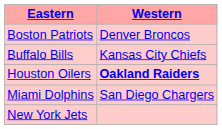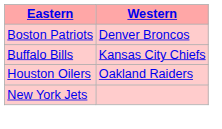Houston Oilers | Western: bold -> normal
- row: Miami Dolphins | San Diego Chargers
